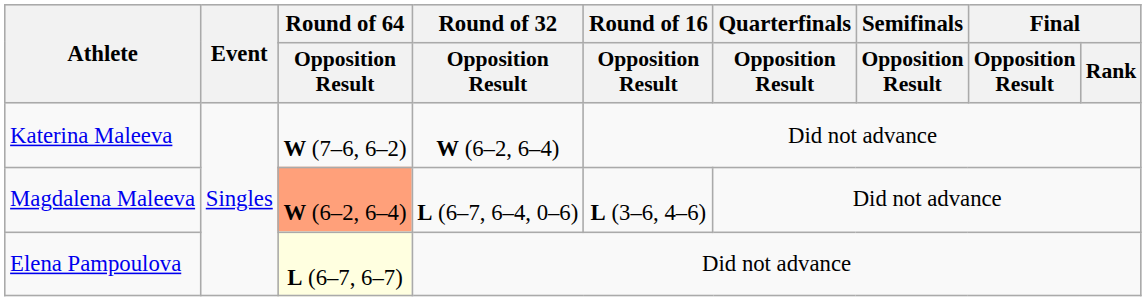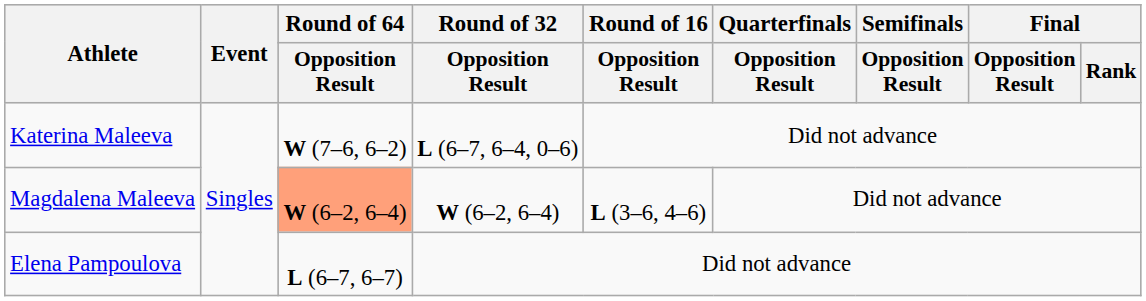Katerina Maleeva | Round of 32 / Opposition Result: W (6–2, 6–4) -> L (6–7, 6–4, 0–6)
Magdalena Maleeva | Round of 32 / Opposition Result: L (6–7, 6–4, 0–6) -> W (6–2, 6–4)
Elena Pampoulova | Round of 64 / Opposition Result: lightyellow background -> no background
